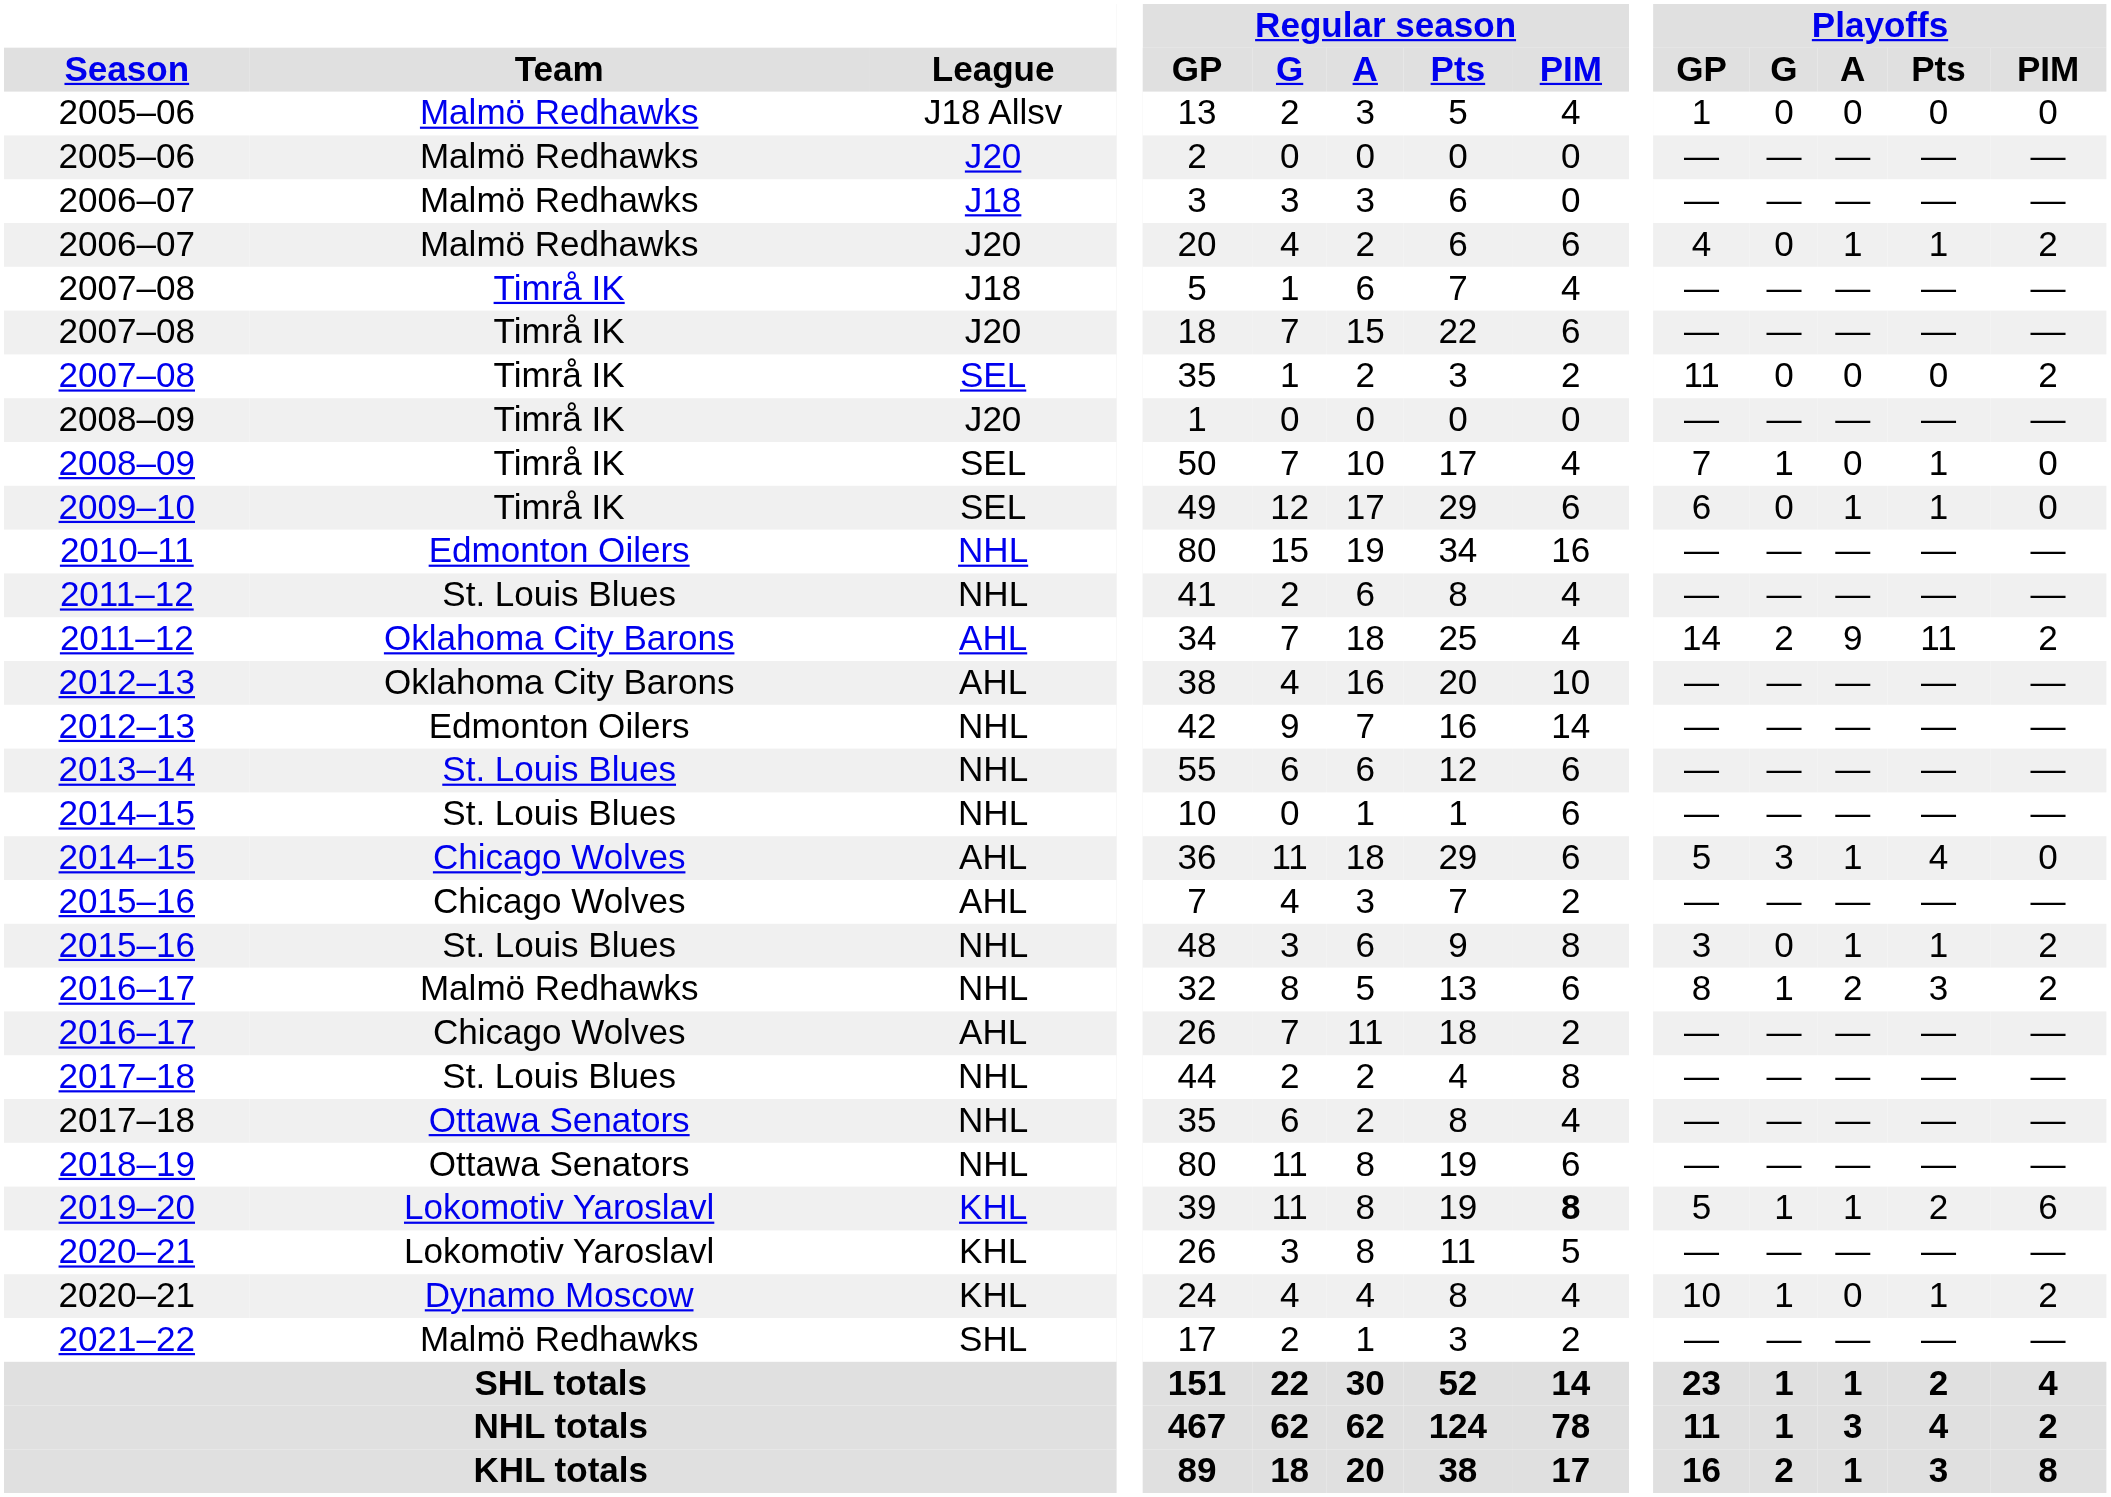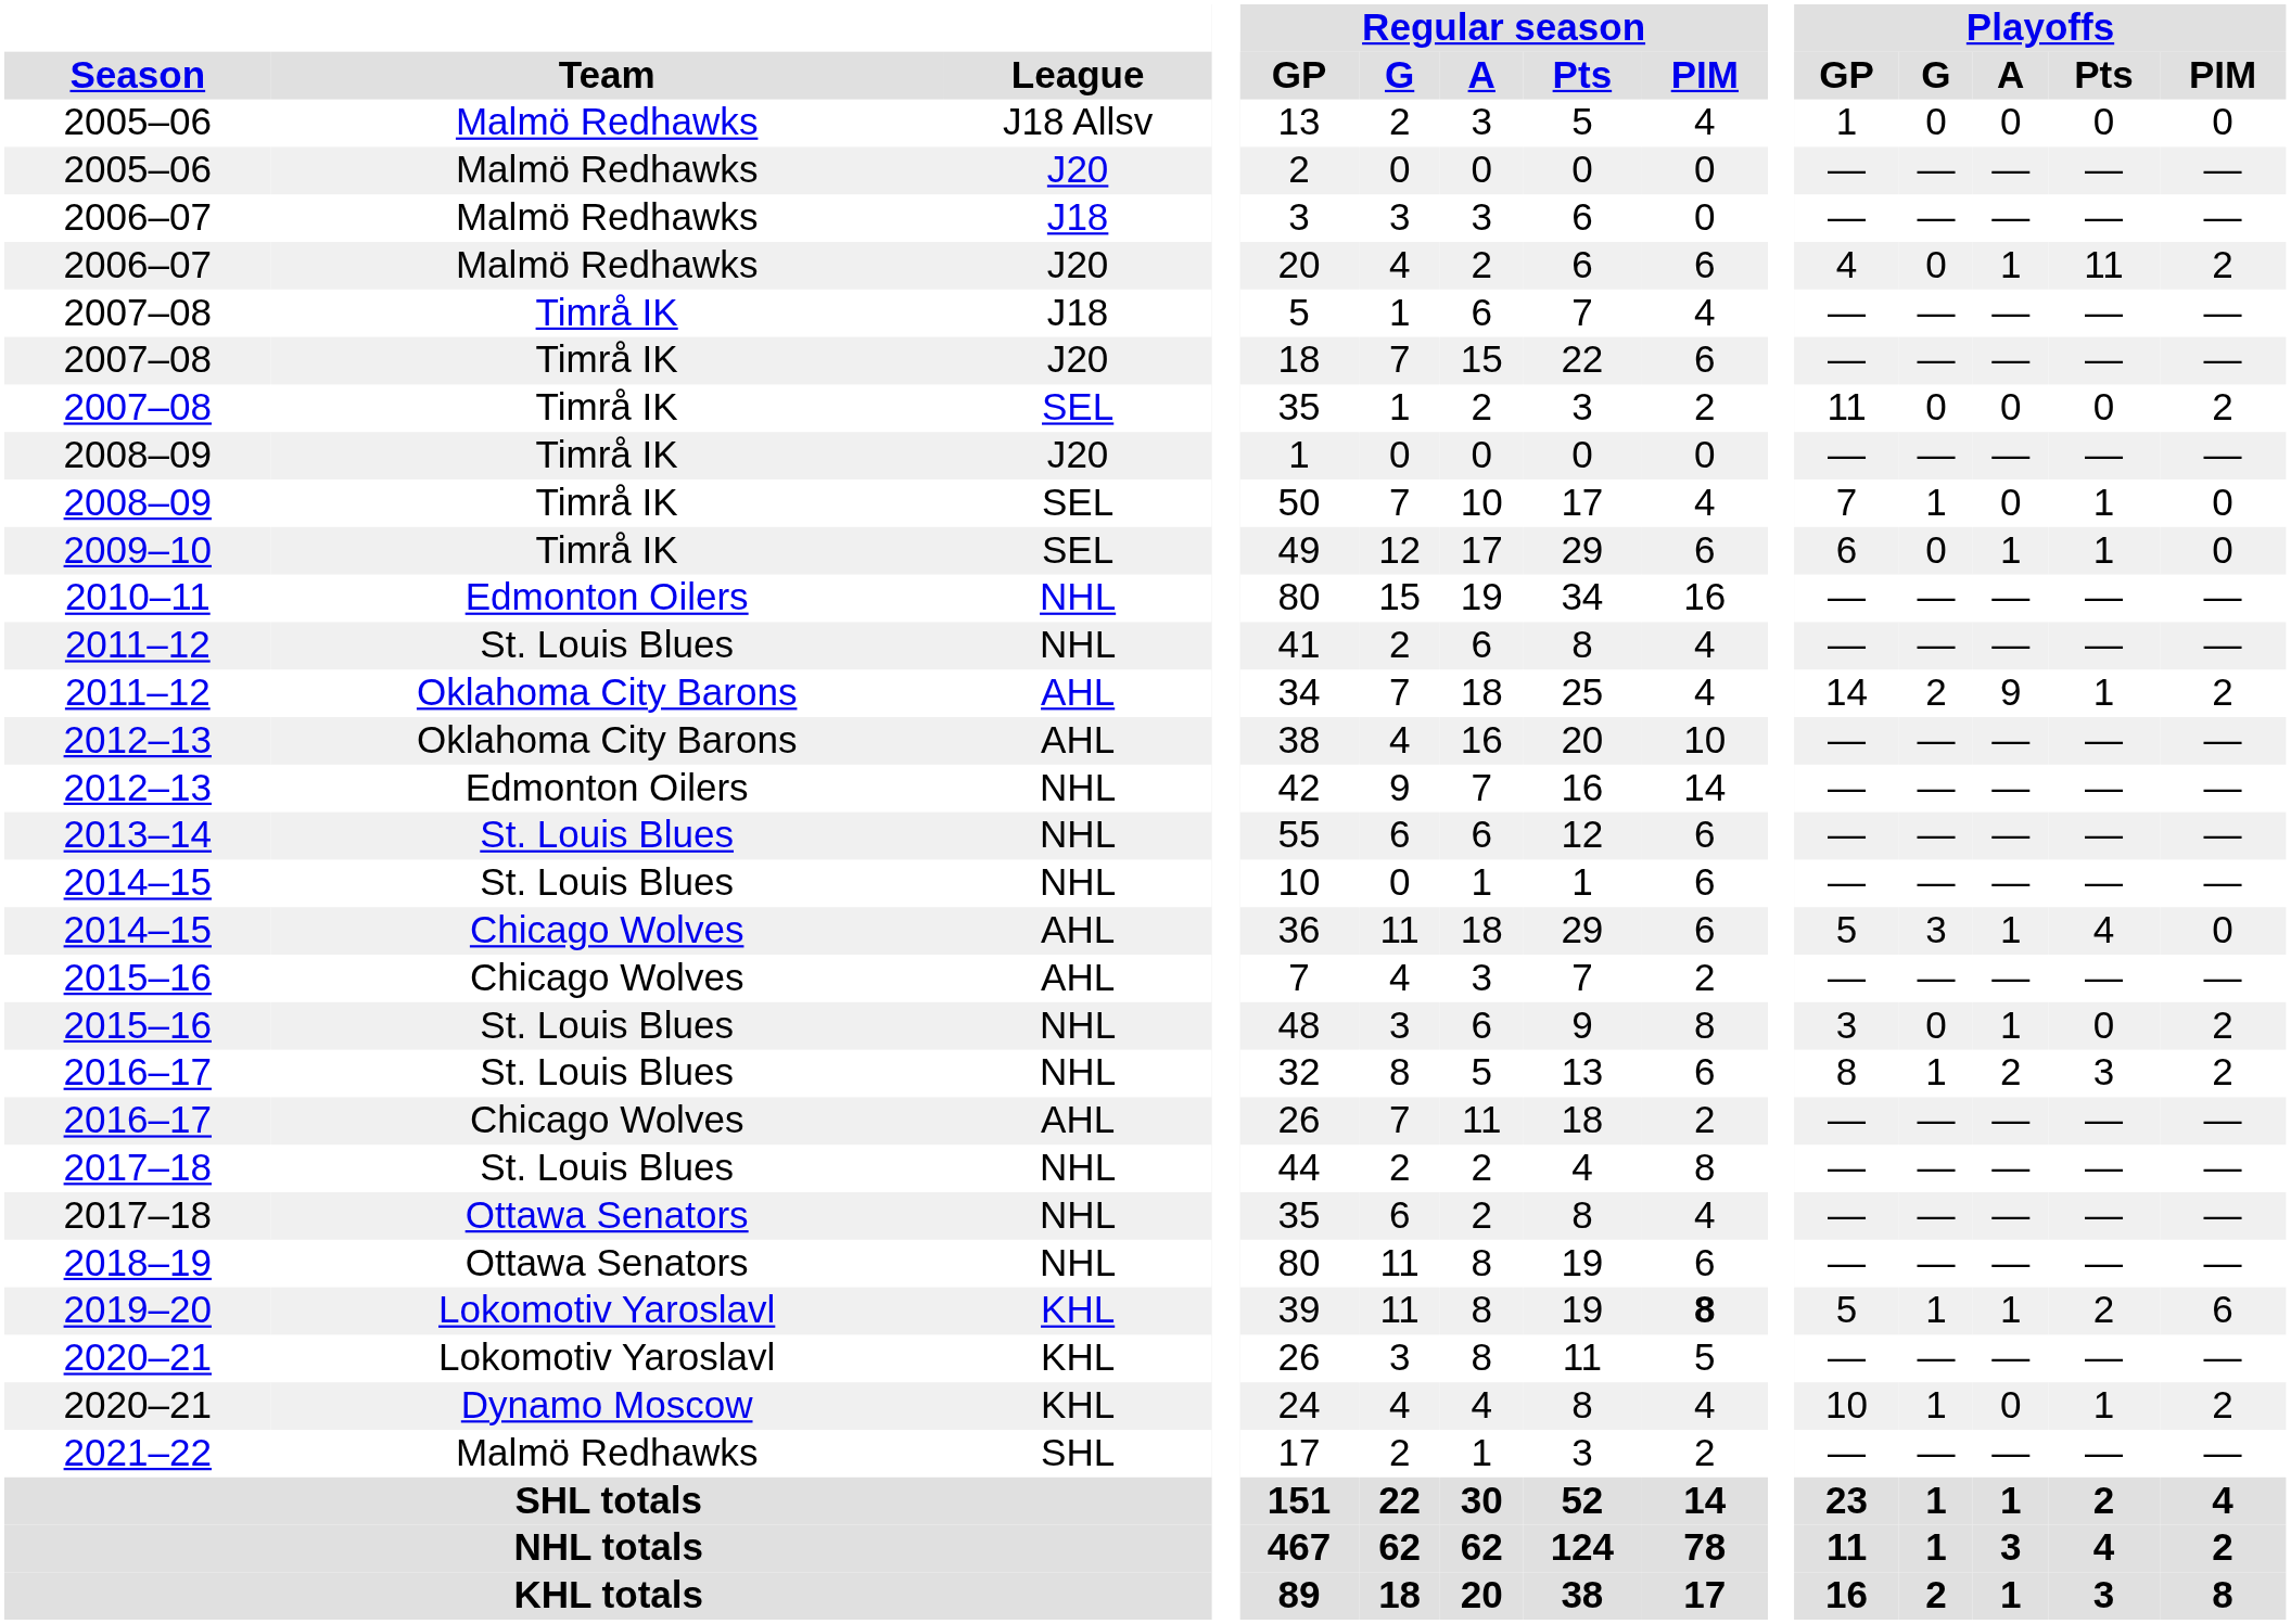2006–07 / J20 | Playoffs / Pts: 1 -> 11
2011–12 / AHL | Playoffs / Pts: 11 -> 1
2015–16 / NHL | Playoffs / Pts: 1 -> 0
2016–17 / NHL | Team: Malmö Redhawks -> St. Louis Blues
